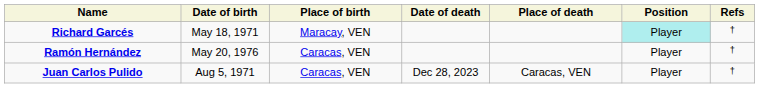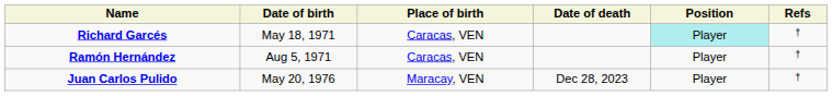- column: Place of death | Caracas, VEN
Richard Garcés | Place of birth: Maracay, VEN -> Caracas, VEN
Ramón Hernández | Date of birth: May 20, 1976 -> Aug 5, 1971
Juan Carlos Pulido | Date of birth: Aug 5, 1971 -> May 20, 1976
Juan Carlos Pulido | Place of birth: Caracas, VEN -> Maracay, VEN
